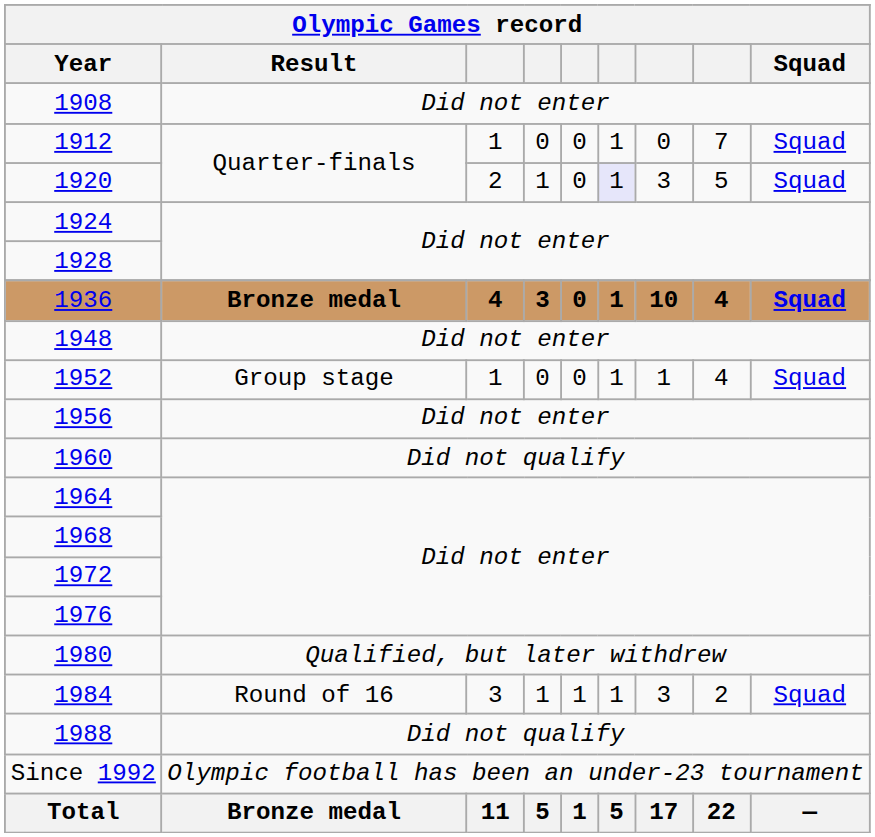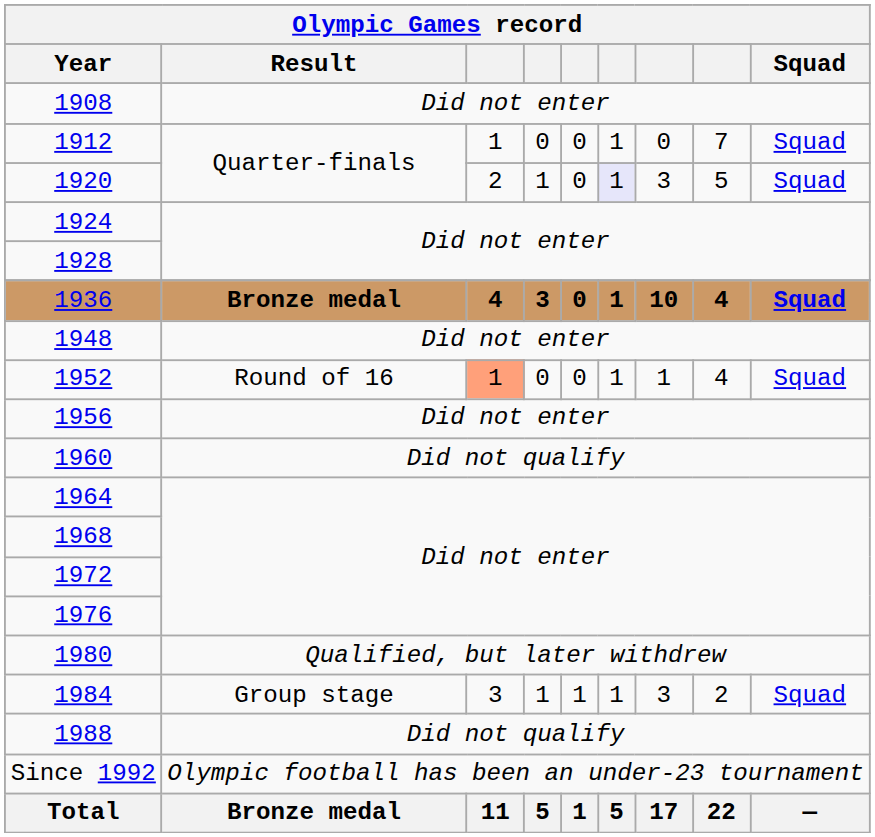1952 | Result: Group stage -> Round of 16
1952 | column 3: no background -> lightsalmon background
1984 | Result: Round of 16 -> Group stage
